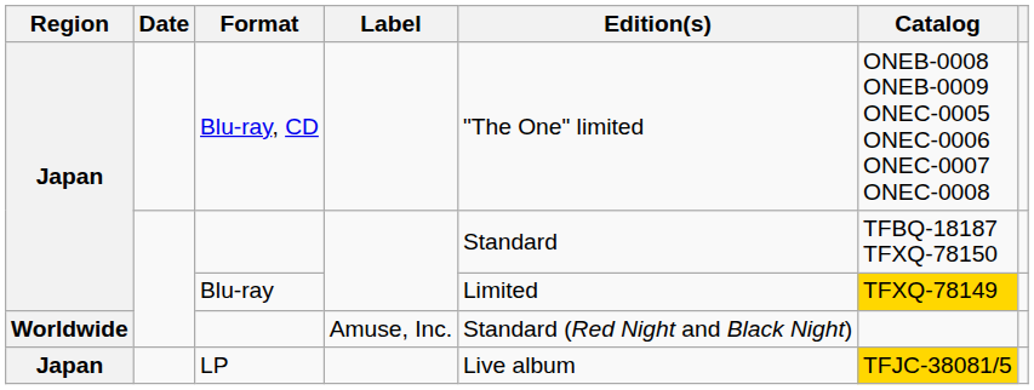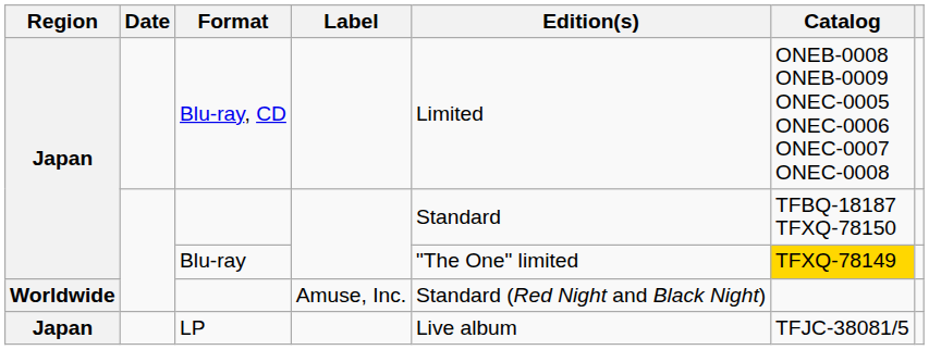Blu-ray, CD | Edition(s): "The One" limited -> Limited
Blu-ray | Edition(s): Limited -> "The One" limited
LP | Catalog: gold background -> no background
